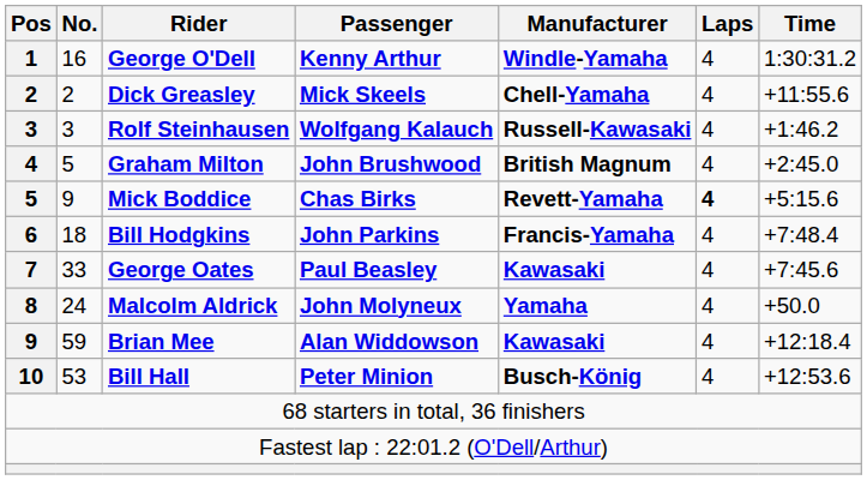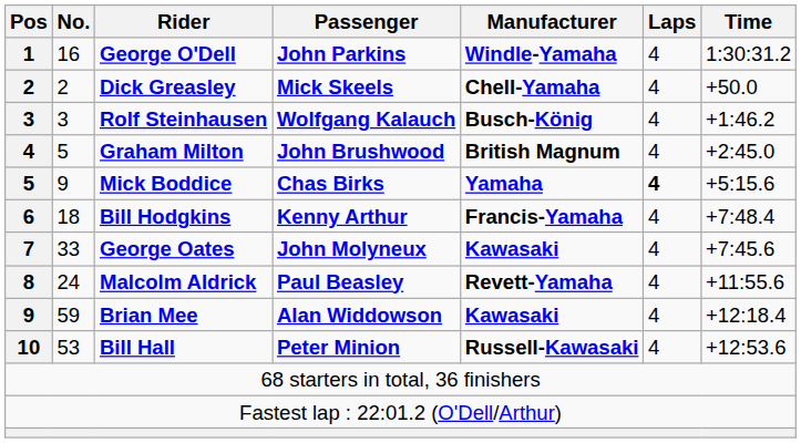George O'Dell | Passenger: Kenny Arthur -> John Parkins
Dick Greasley | Time: +11:55.6 -> +50.0
Rolf Steinhausen | Manufacturer: Russell-Kawasaki -> Busch-König
Mick Boddice | Manufacturer: Revett-Yamaha -> Yamaha
Bill Hodgkins | Passenger: John Parkins -> Kenny Arthur
George Oates | Passenger: Paul Beasley -> John Molyneux
Malcolm Aldrick | Passenger: John Molyneux -> Paul Beasley
Malcolm Aldrick | Manufacturer: Yamaha -> Revett-Yamaha
Malcolm Aldrick | Time: +50.0 -> +11:55.6
Bill Hall | Manufacturer: Busch-König -> Russell-Kawasaki
